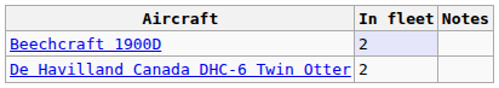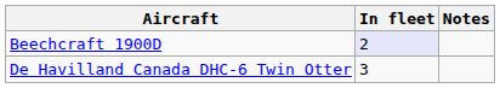De Havilland Canada DHC-6 Twin Otter | In fleet: 2 -> 3
